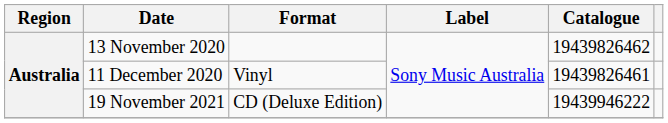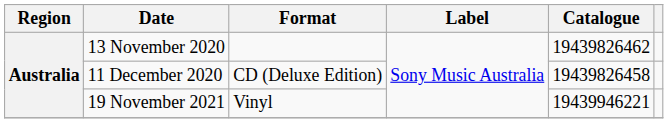11 December 2020 | Format: Vinyl -> CD (Deluxe Edition)
11 December 2020 | Catalogue: 19439826461 -> 19439826458
19 November 2021 | Format: CD (Deluxe Edition) -> Vinyl
19 November 2021 | Catalogue: 19439946222 -> 19439946221
